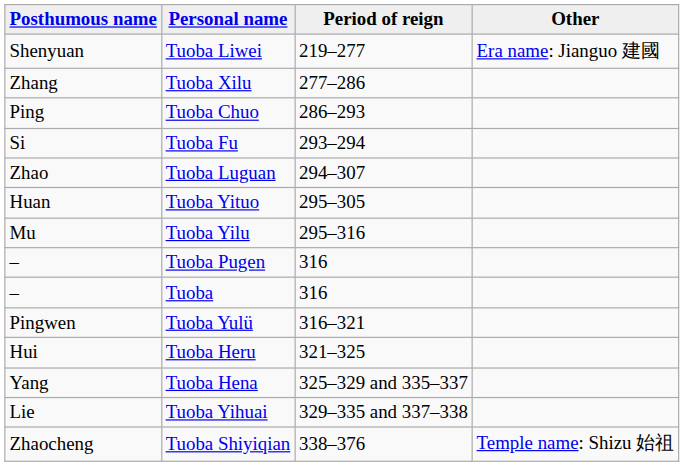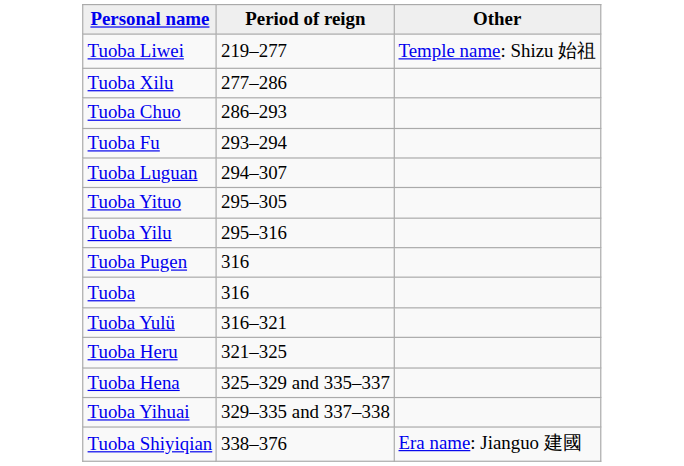- column: Posthumous name | Shenyuan | Zhang | Ping | Si | Zhao | Huan | Mu | – | – | Pingwen | Hui | Yang | Lie | Zhaocheng
Tuoba Liwei | Other: Era name: Jianguo 建國 -> Temple name: Shizu 始祖
Tuoba Shiyiqian | Other: Temple name: Shizu 始祖 -> Era name: Jianguo 建國
